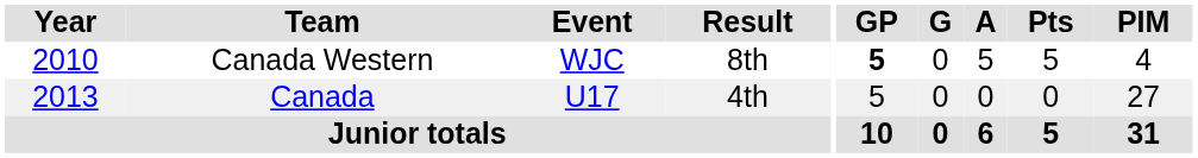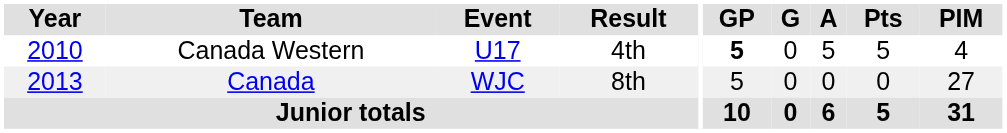Canada Western | Event: WJC -> U17
Canada Western | Result: 8th -> 4th
Canada | Event: U17 -> WJC
Canada | Result: 4th -> 8th
